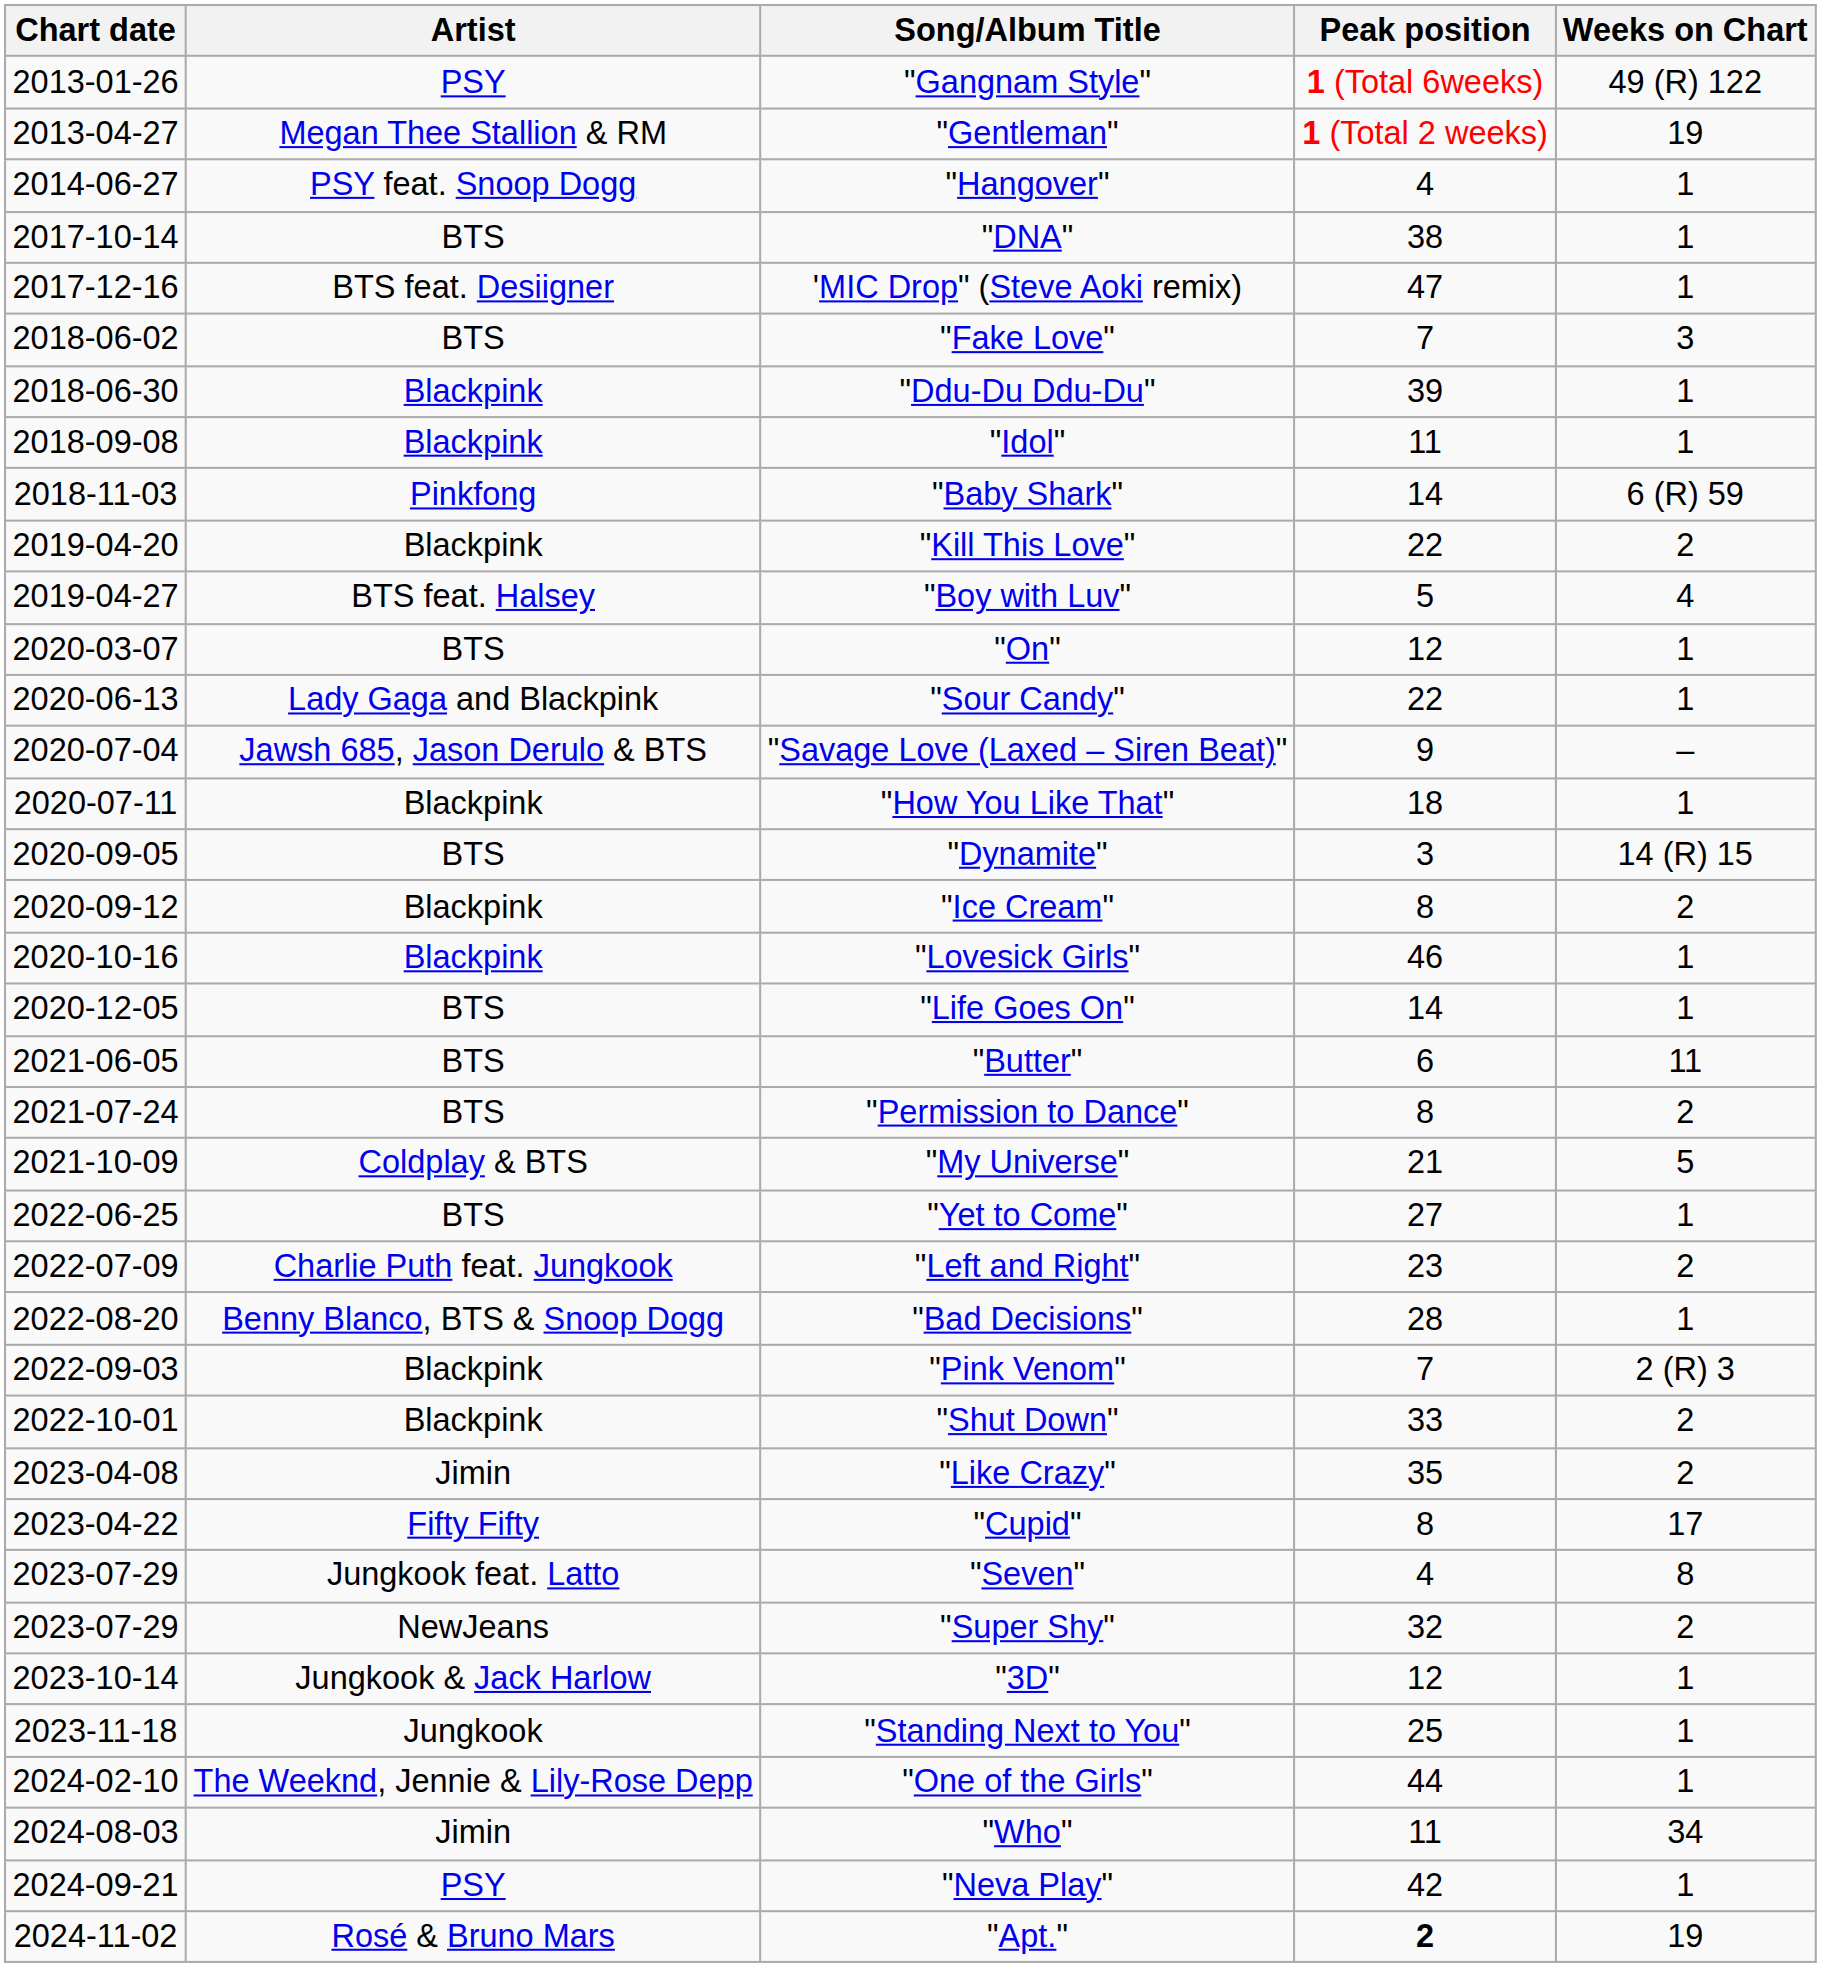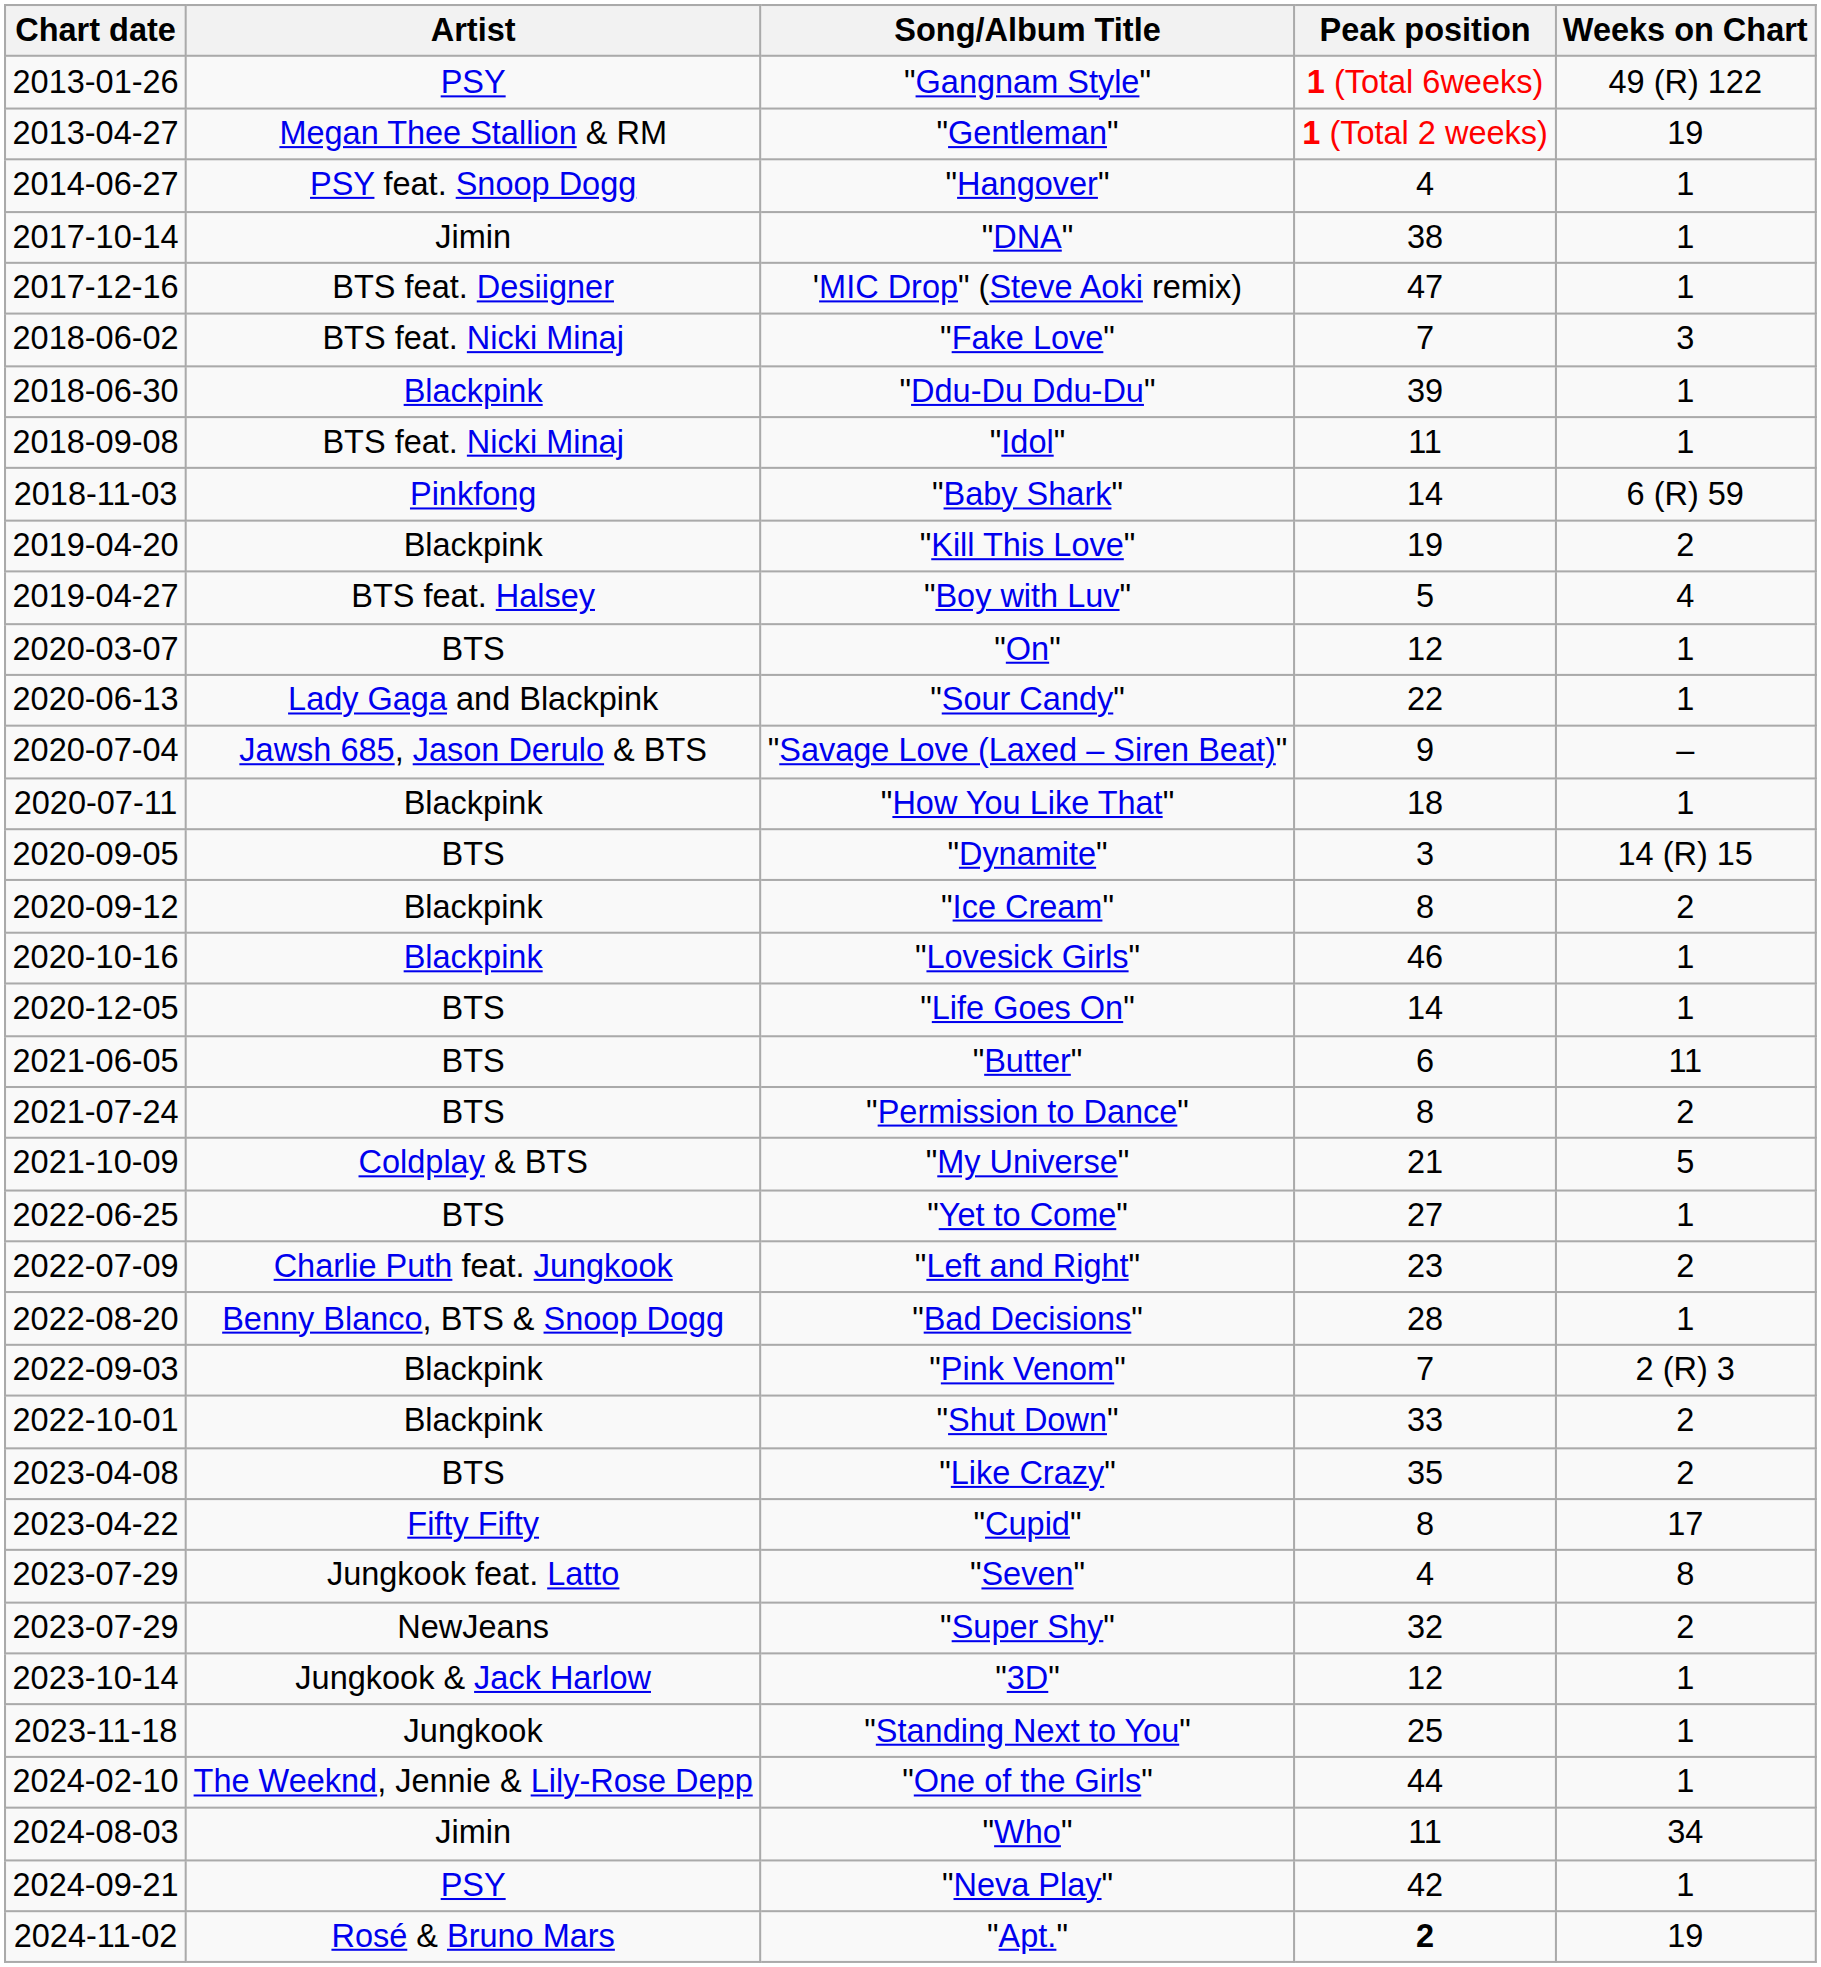"DNA" | Artist: BTS -> Jimin
"Fake Love" | Artist: BTS -> BTS feat. Nicki Minaj
"Idol" | Artist: Blackpink -> BTS feat. Nicki Minaj
"Kill This Love" | Peak position: 22 -> 19
"Like Crazy" | Artist: Jimin -> BTS
